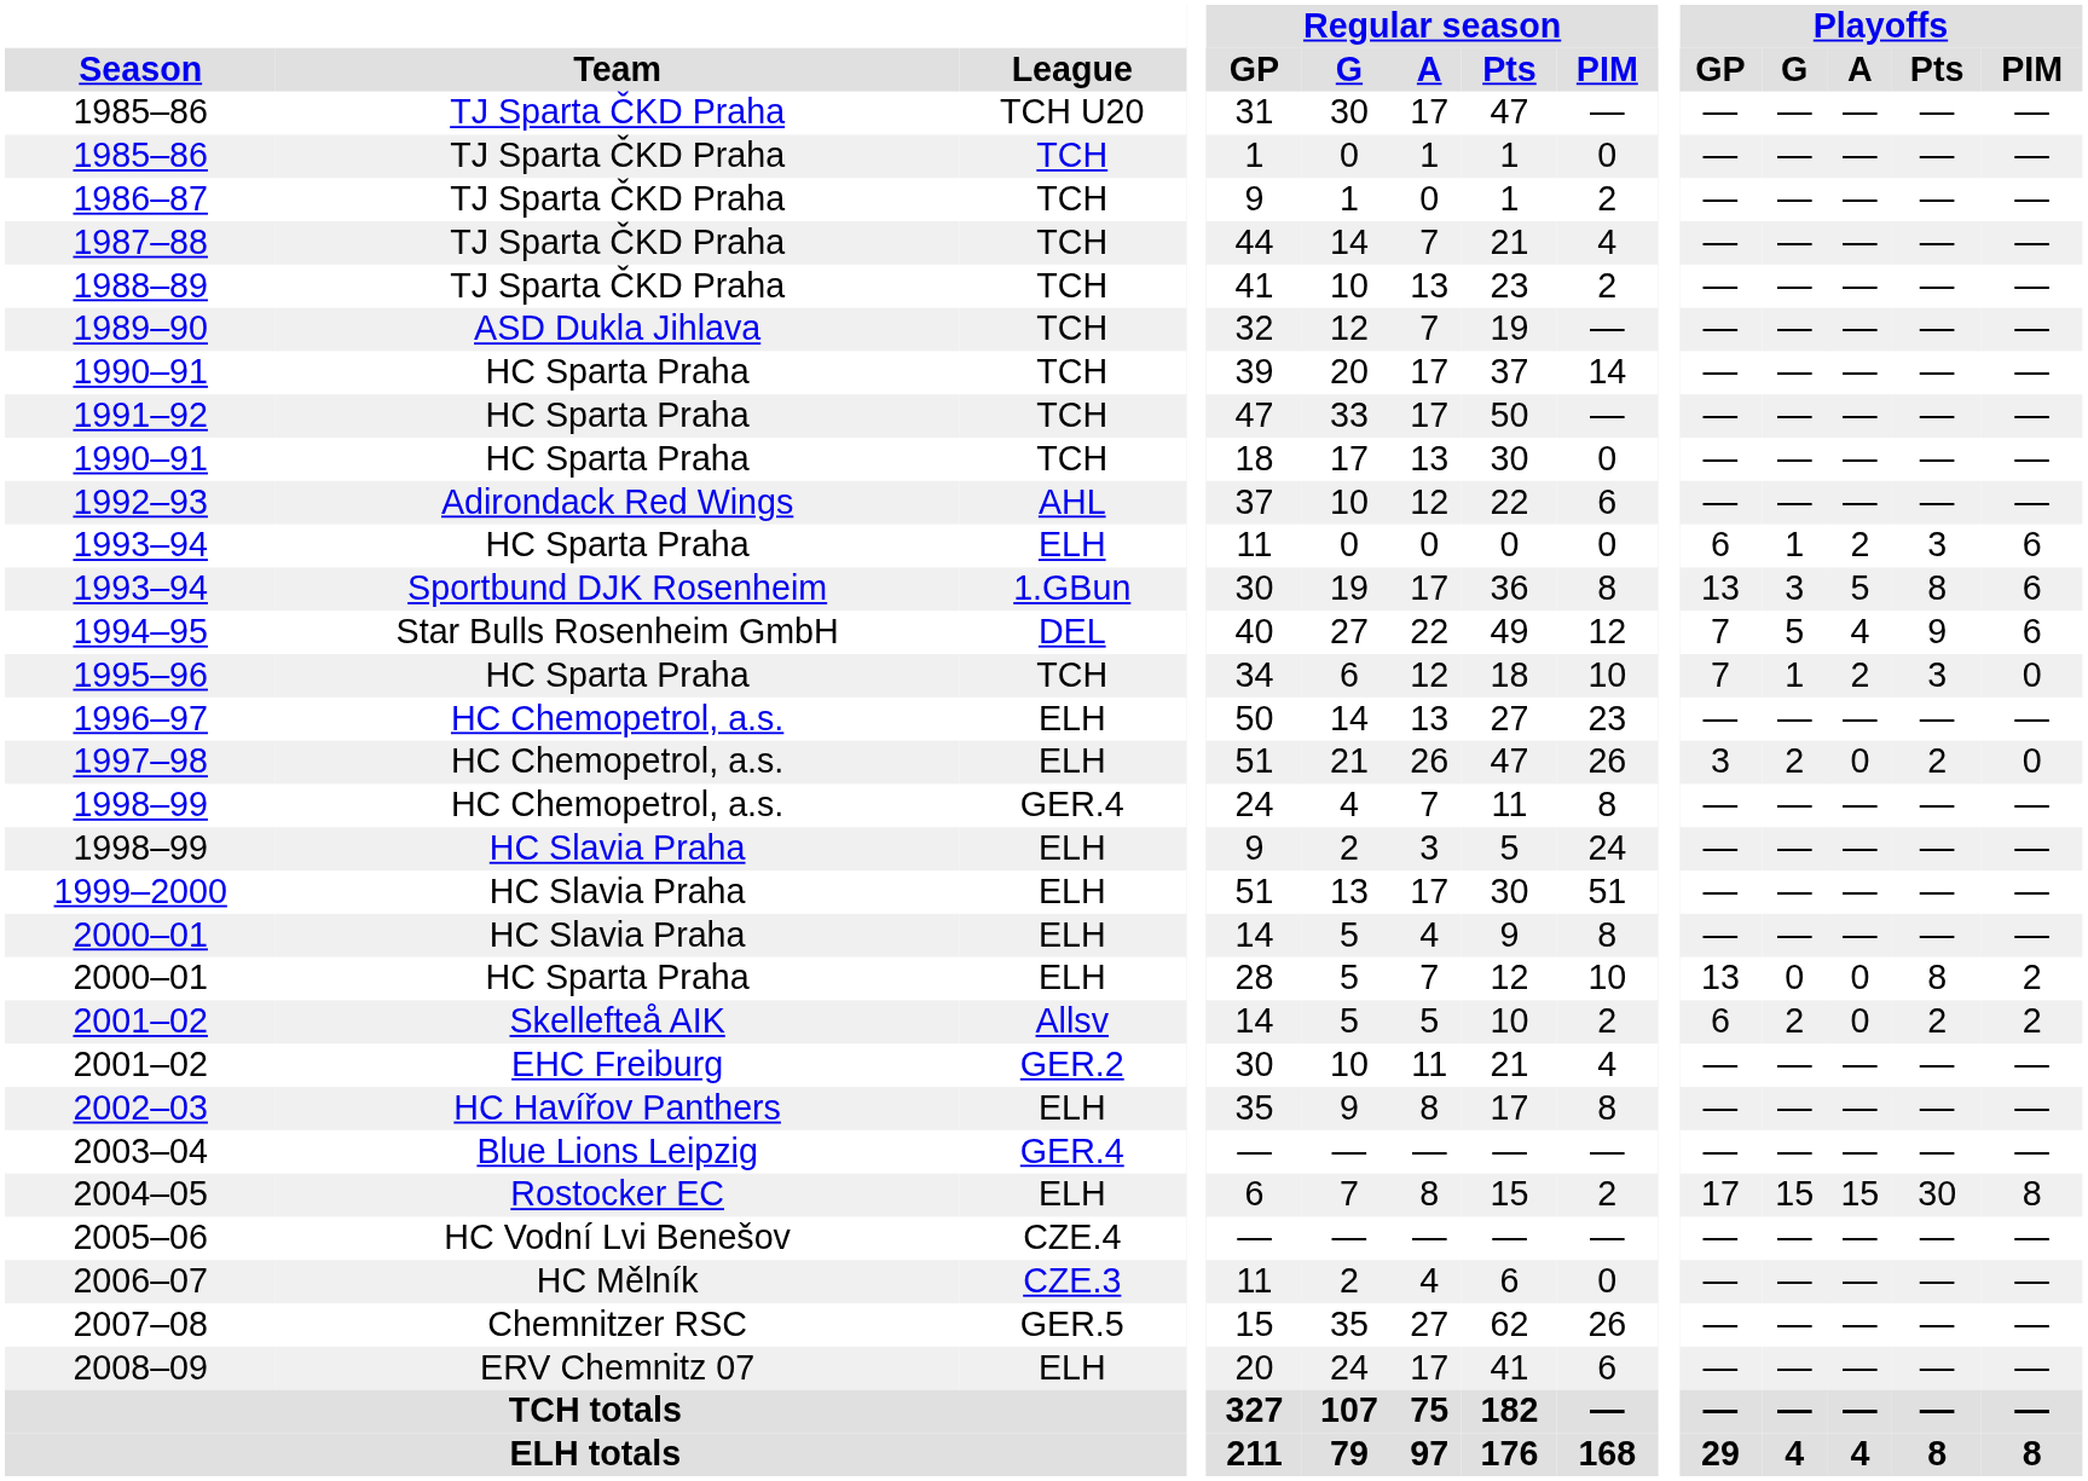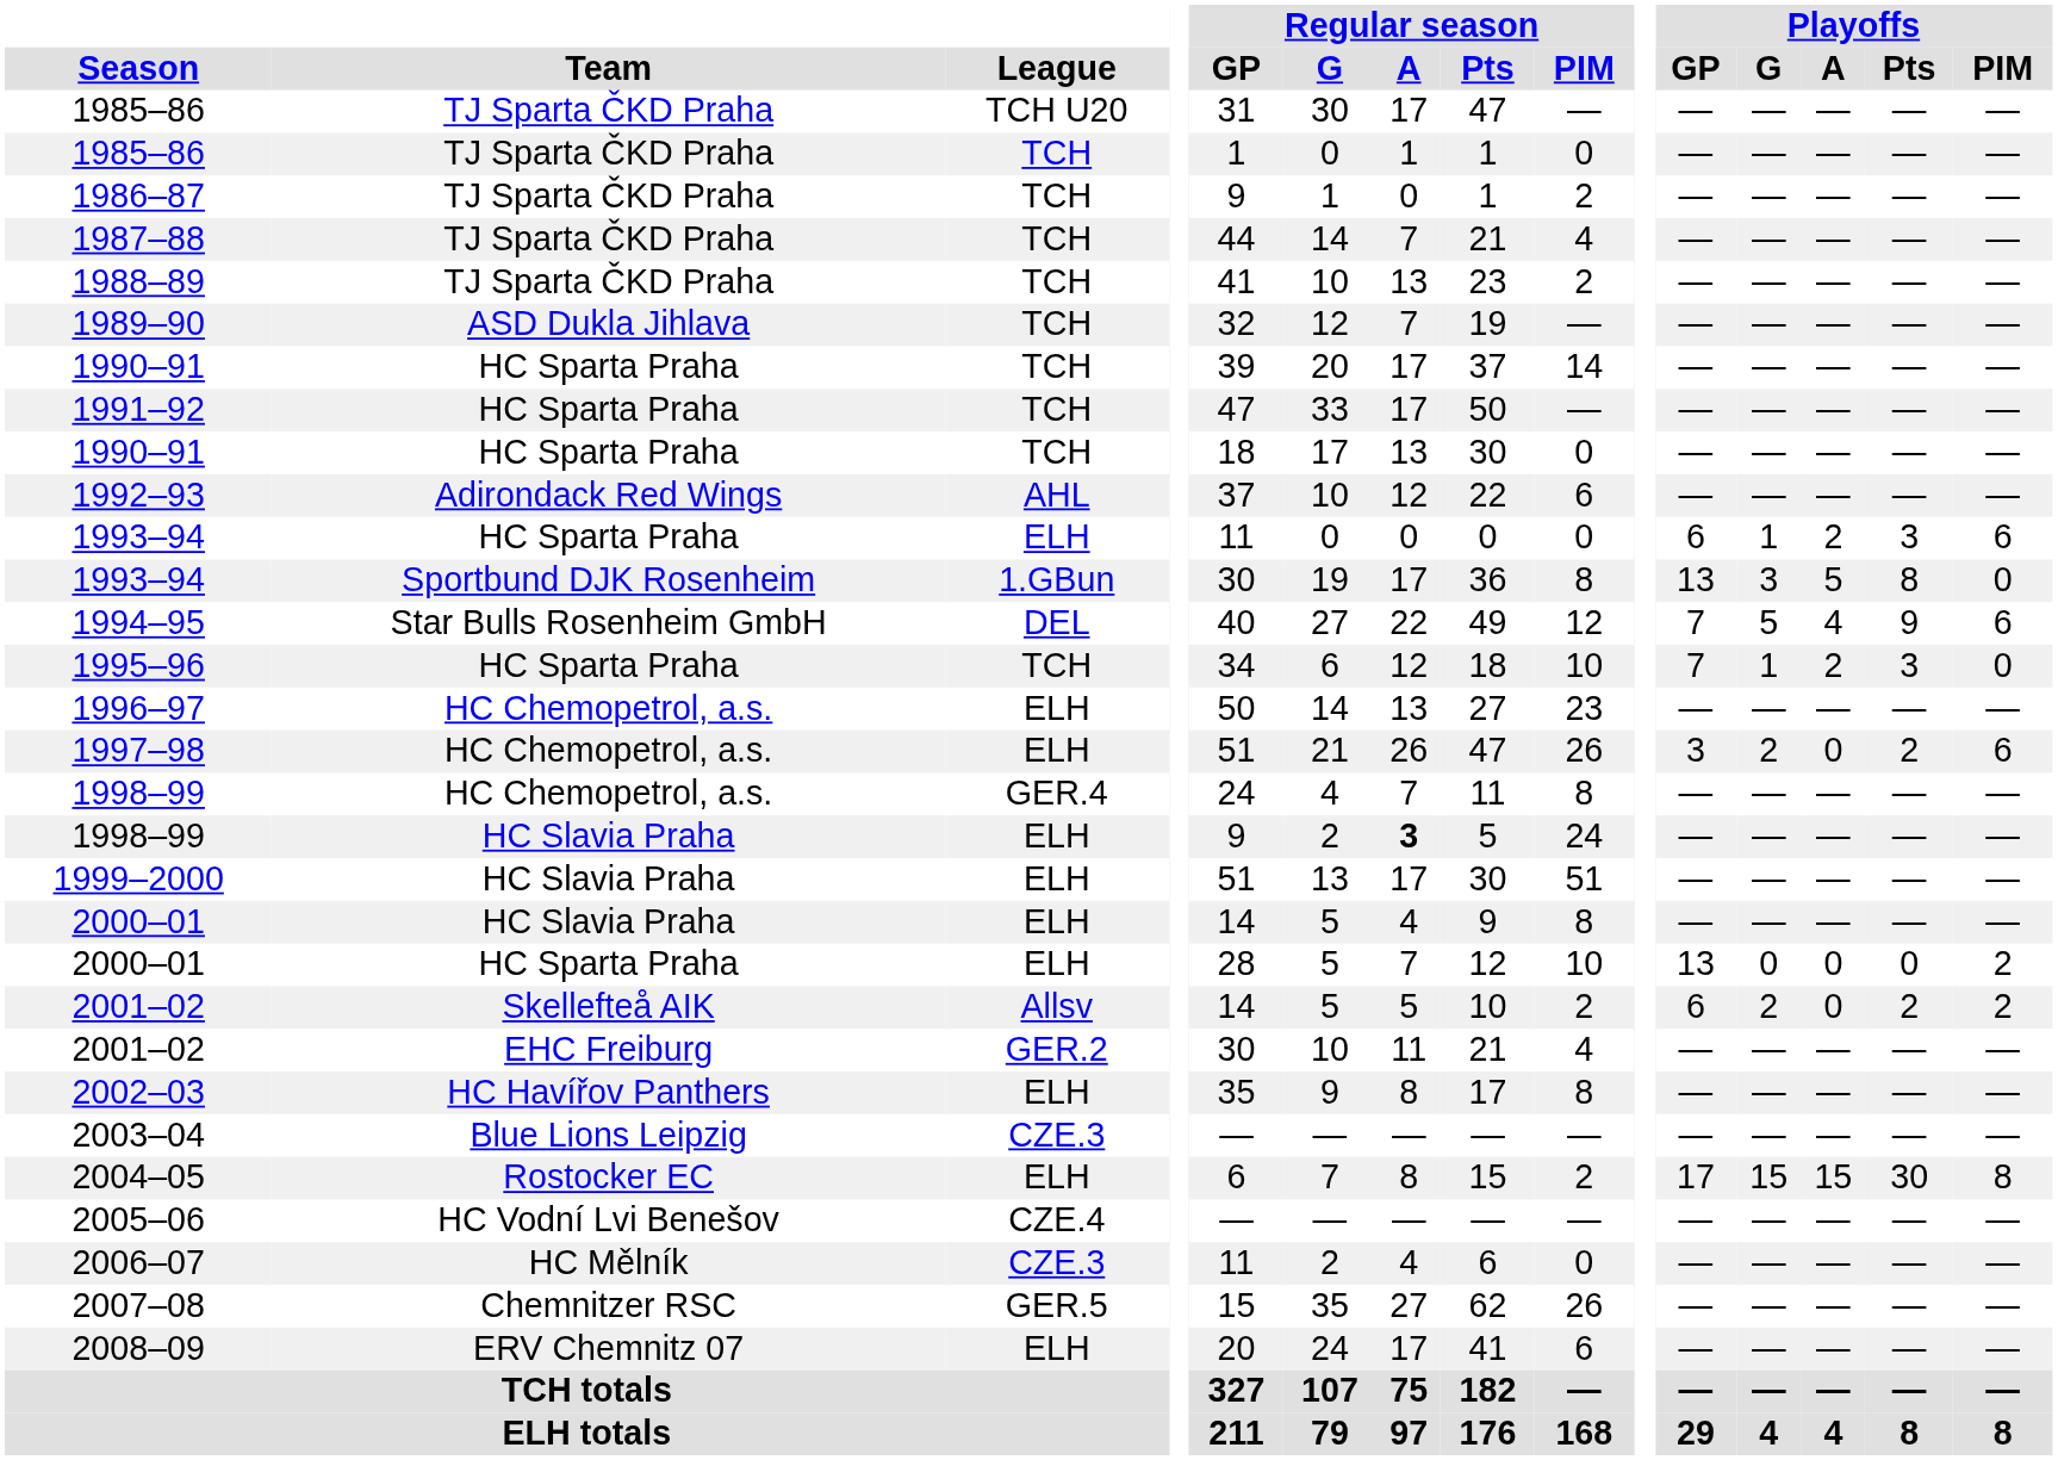1993–94 / Sportbund DJK Rosenheim | Playoffs / PIM: 6 -> 0
1997–98 | Playoffs / PIM: 0 -> 6
1998–99 / HC Slavia Praha | Regular season / A: normal -> bold
2000–01 / HC Sparta Praha | Playoffs / Pts: 8 -> 0
2003–04 | League: GER.4 -> CZE.3
